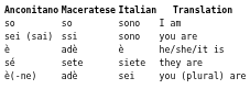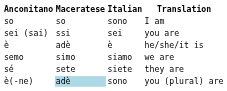sei (sai) | Italian: sono -> sei
+ row: semo | simo | siamo | we are
è(-ne) | Maceratese: no background -> lightblue background
è(-ne) | Italian: sei -> sono
